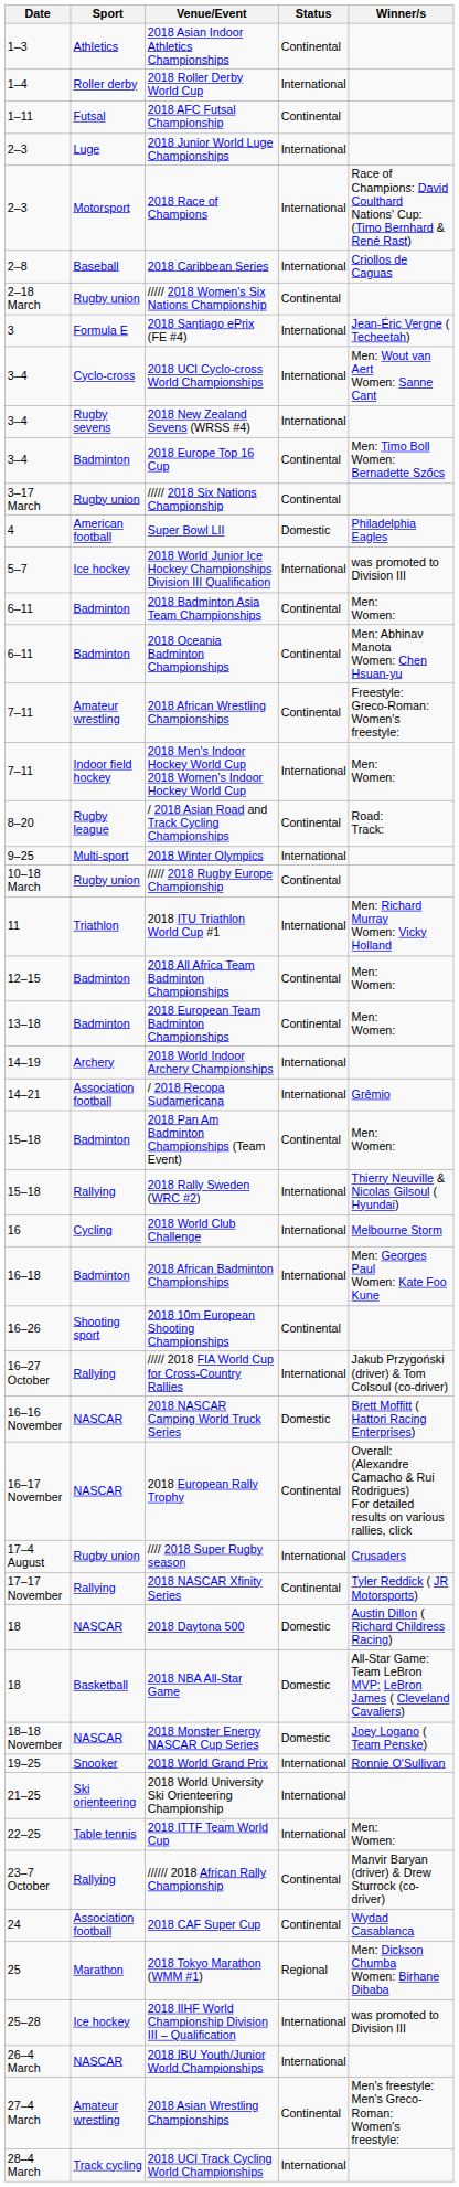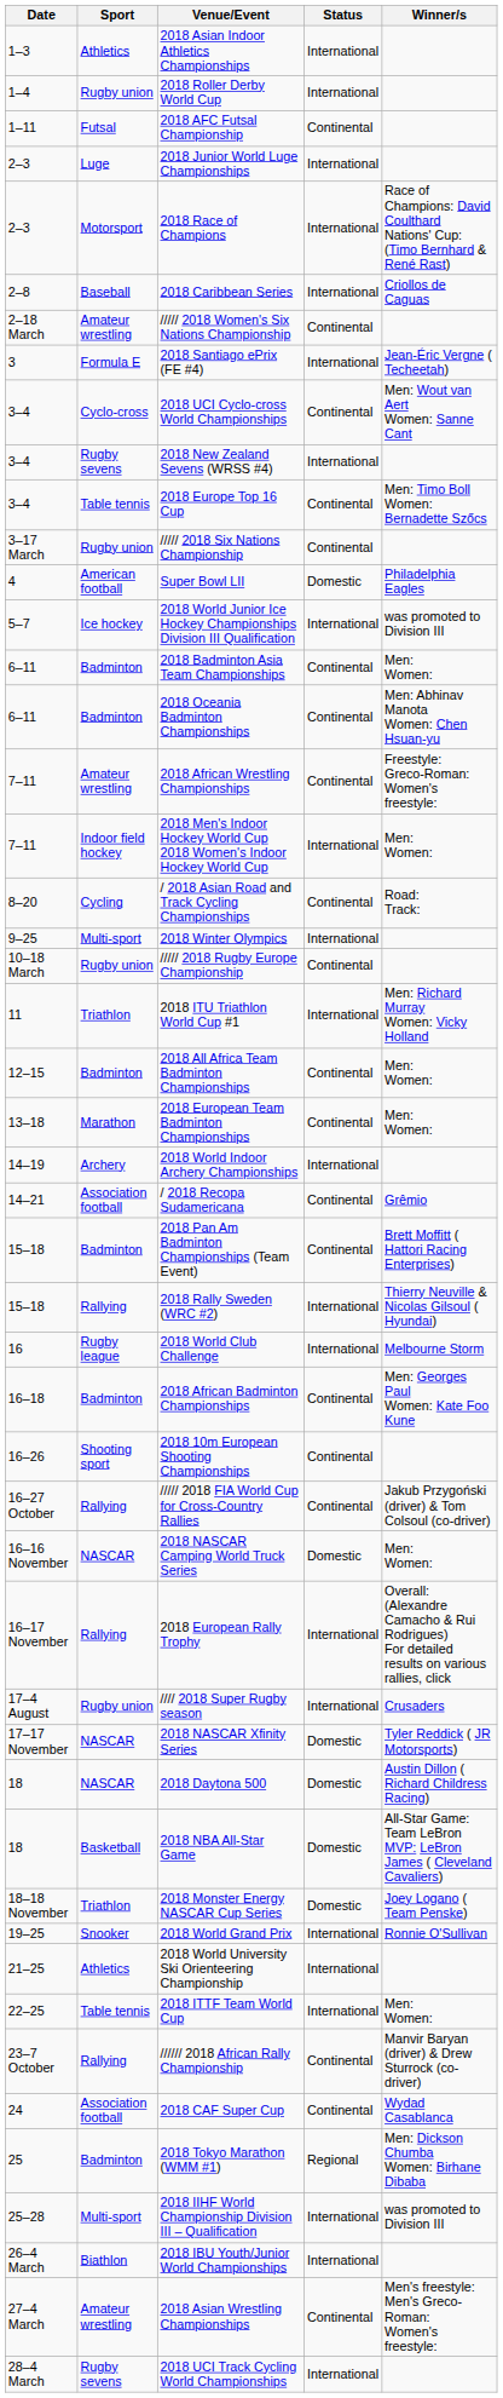2018 Asian Indoor Athletics Championships | Status: Continental -> International
2018 Roller Derby World Cup | Sport: Roller derby -> Rugby union
///// 2018 Women's Six Nations Championship | Sport: Rugby union -> Amateur wrestling
2018 UCI Cyclo-cross World Championships | Status: International -> Continental
2018 Europe Top 16 Cup | Sport: Badminton -> Table tennis
/ 2018 Asian Road and Track Cycling Championships | Sport: Rugby league -> Cycling
2018 European Team Badminton Championships | Sport: Badminton -> Marathon
/ 2018 Recopa Sudamericana | Status: International -> Continental
2018 Pan Am Badminton Championships (Team Event) | Winner/s: Men: Women: -> Brett Moffitt ( Hattori Racing Enterprises)
2018 World Club Challenge | Sport: Cycling -> Rugby league
2018 African Badminton Championships | Status: International -> Continental
///// 2018 FIA World Cup for Cross-Country Rallies | Status: International -> Continental
2018 NASCAR Camping World Truck Series | Winner/s: Brett Moffitt ( Hattori Racing Enterprises) -> Men: Women:
2018 European Rally Trophy | Sport: NASCAR -> Rallying
2018 European Rally Trophy | Status: Continental -> International
2018 NASCAR Xfinity Series | Sport: Rallying -> NASCAR
2018 NASCAR Xfinity Series | Status: Continental -> Domestic
2018 Monster Energy NASCAR Cup Series | Sport: NASCAR -> Triathlon
2018 World University Ski Orienteering Championship | Sport: Ski orienteering -> Athletics
2018 Tokyo Marathon (WMM #1) | Sport: Marathon -> Badminton
2018 IIHF World Championship Division III – Qualification | Sport: Ice hockey -> Multi-sport
2018 IBU Youth/Junior World Championships | Sport: NASCAR -> Biathlon
2018 UCI Track Cycling World Championships | Sport: Track cycling -> Rugby sevens
